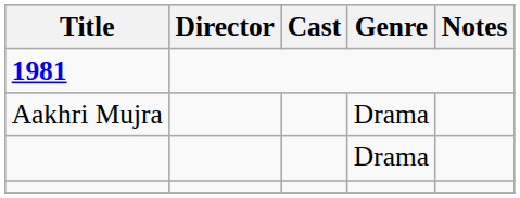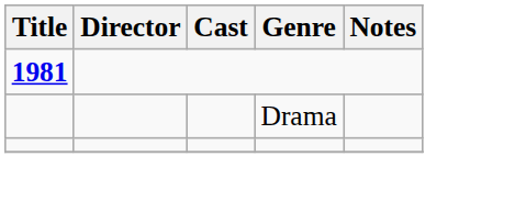- row: Aakhri Mujra | Drama
